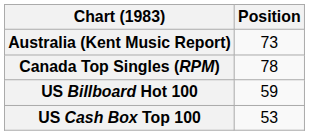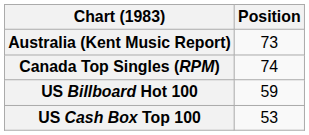Canada Top Singles (RPM) | Position: 78 -> 74
